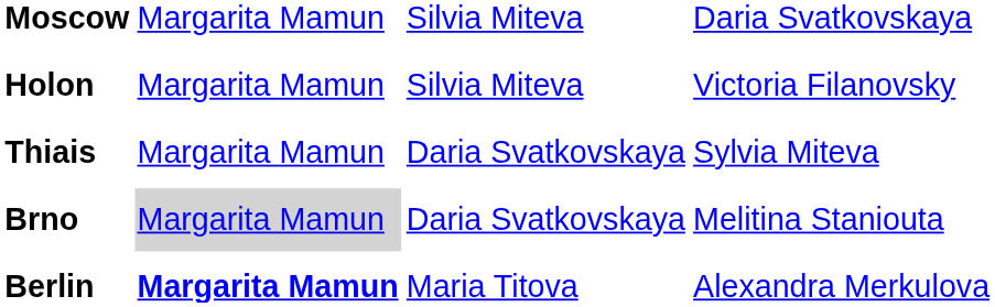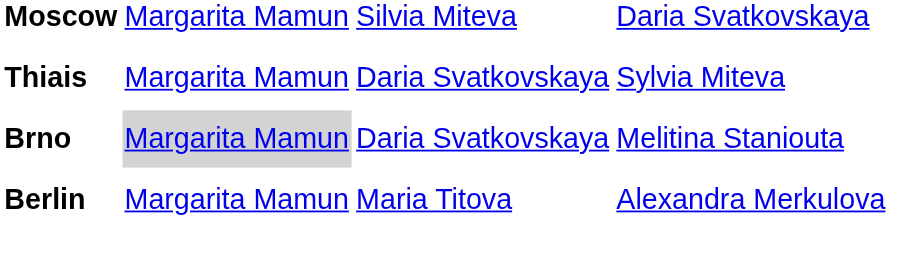- row: Holon | Margarita Mamun | Silvia Miteva | Victoria Filanovsky
Berlin | column 2: bold -> normal
